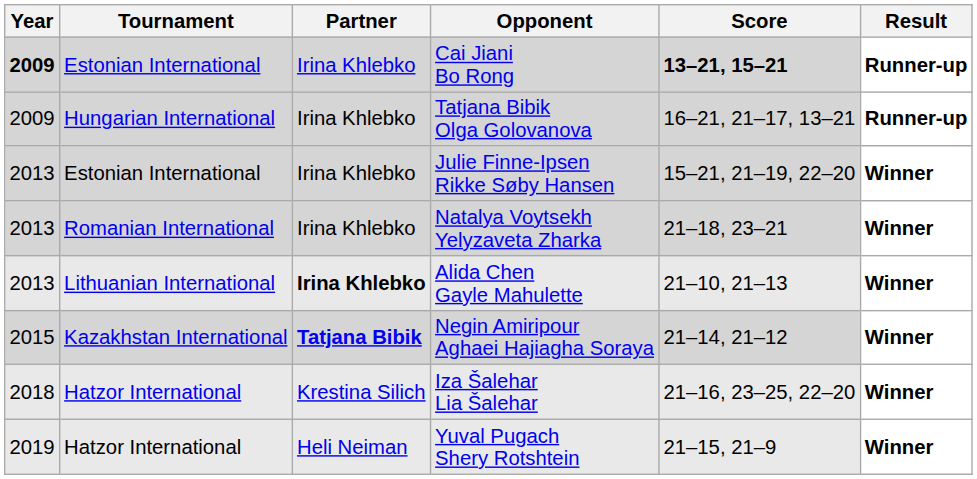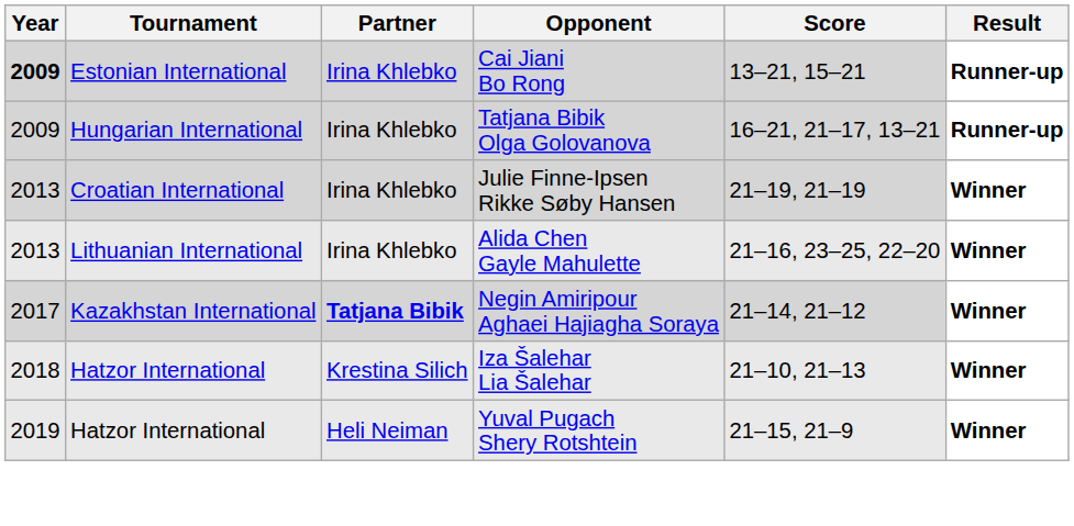Cai Jiani Bo Rong | Score: bold -> normal
- row: 2013 | Estonian International | Irina Khlebko | Julie Finne-Ipsen Rikke Søby Hansen | 15–21, 21–19, 22–20 | Winner
- row: 2013 | Romanian International | Irina Khlebko | Natalya Voytsekh Yelyzaveta Zharka | 21–18, 23–21 | Winner
+ row: 2013 | Croatian International | Irina Khlebko | Julie Finne-Ipsen Rikke Søby Hansen | 21–19, 21–19 | Winner
Alida Chen Gayle Mahulette | Partner: bold -> normal
Alida Chen Gayle Mahulette | Score: 21–10, 21–13 -> 21–16, 23–25, 22–20
Negin Amiripour Aghaei Hajiagha Soraya | Year: 2015 -> 2017
Iza Šalehar Lia Šalehar | Score: 21–16, 23–25, 22–20 -> 21–10, 21–13
